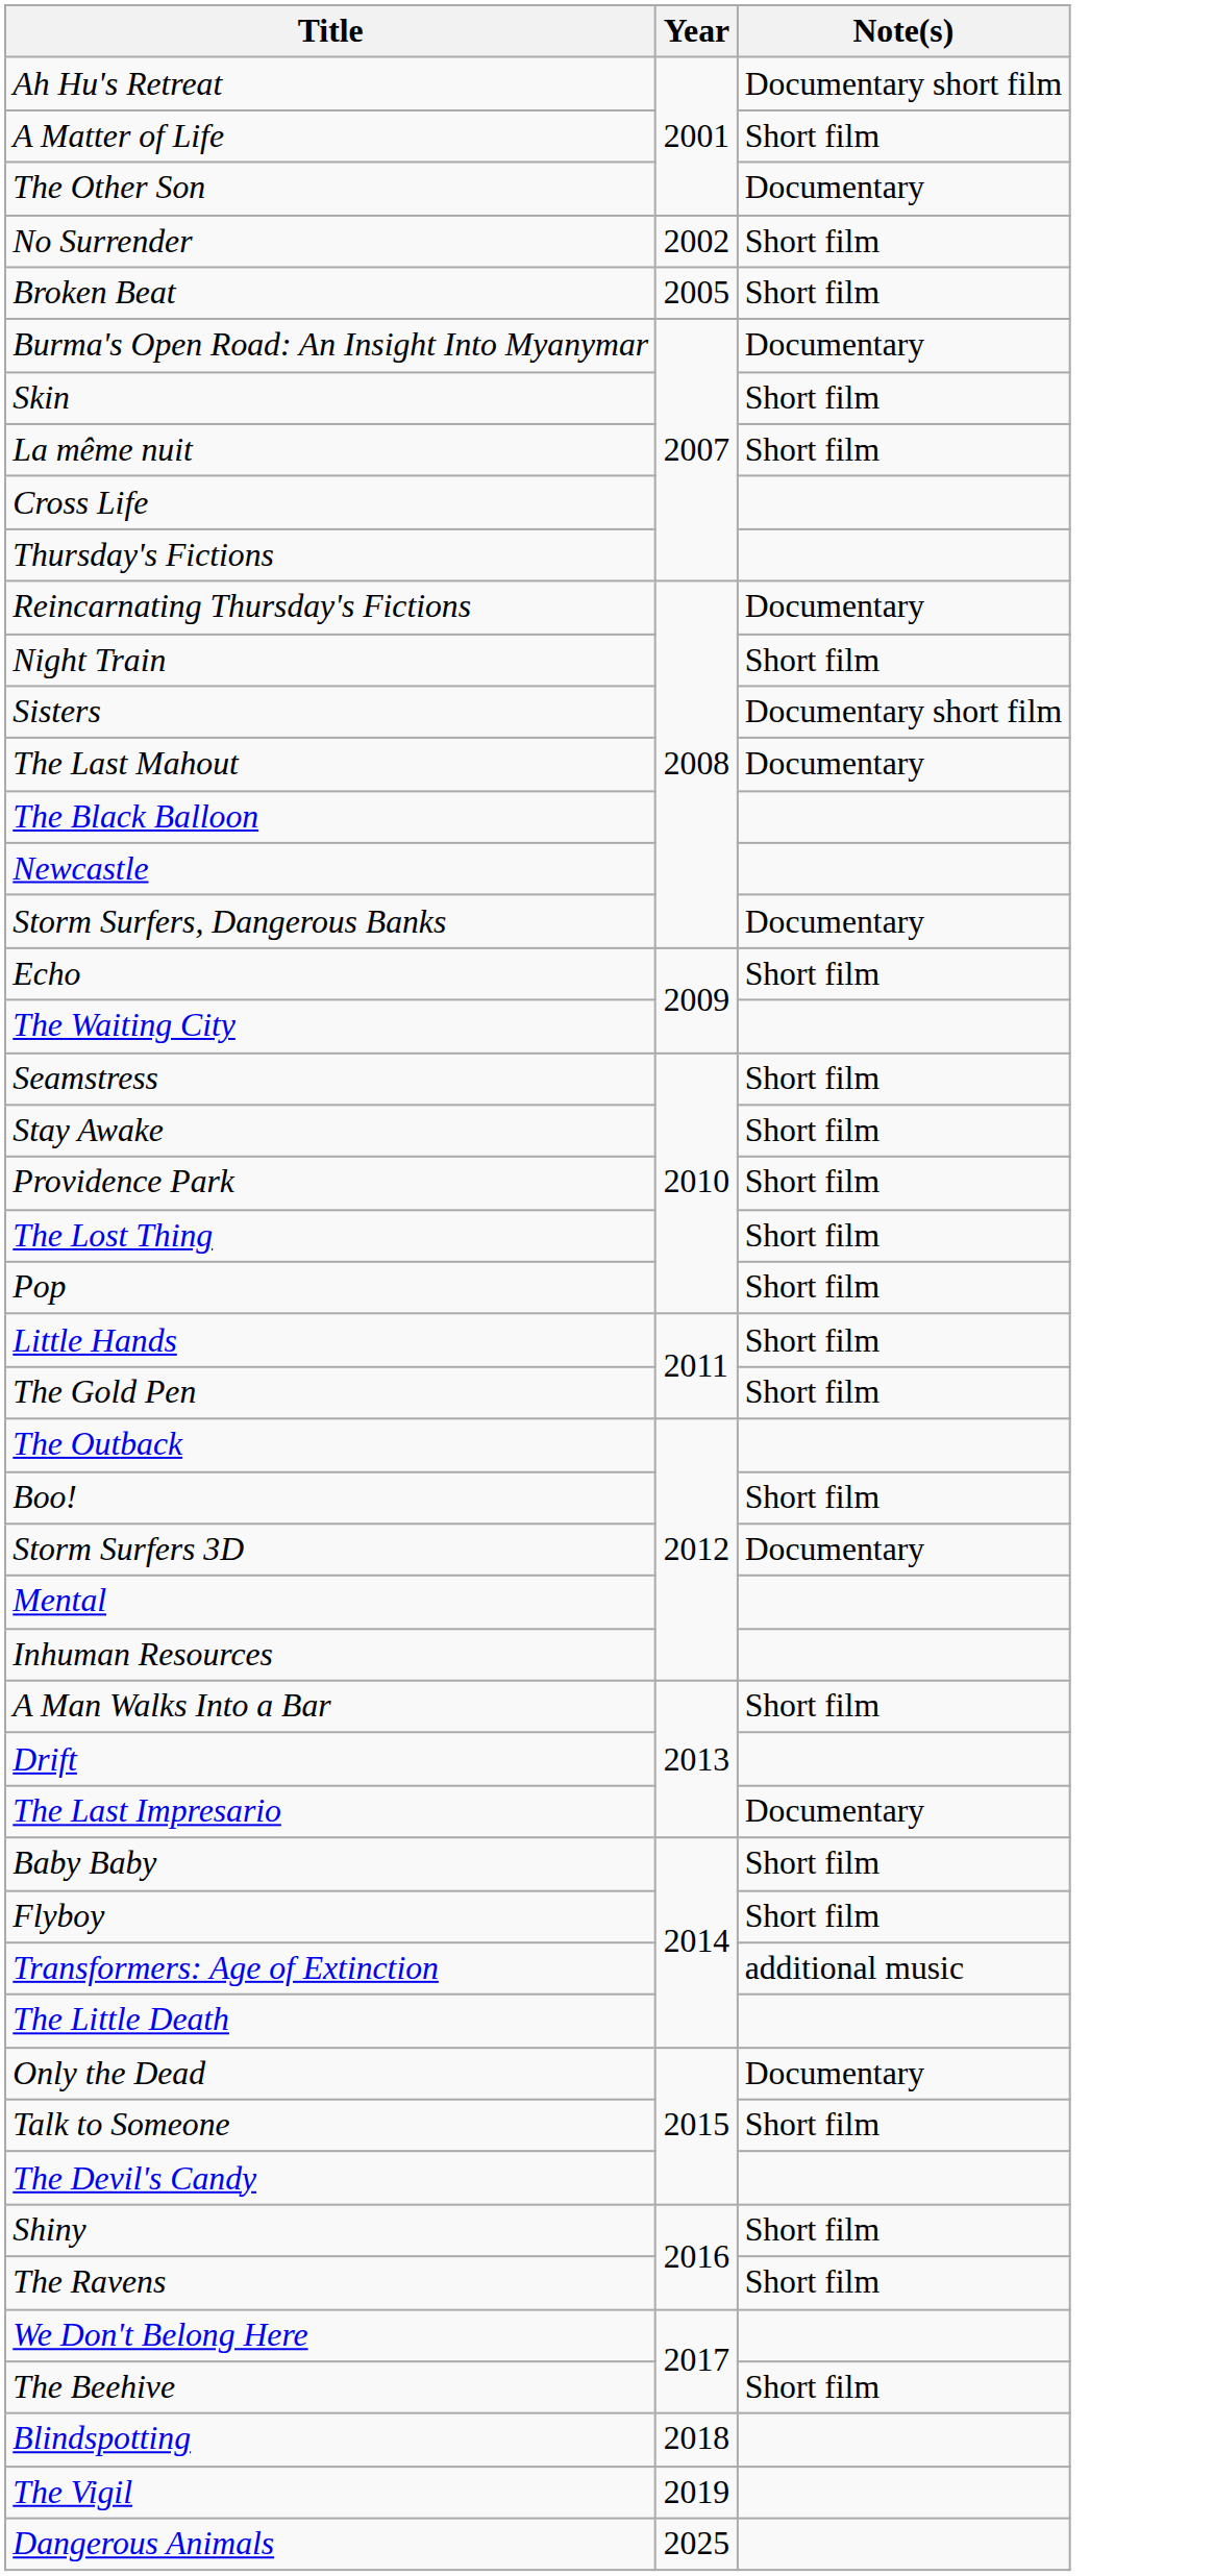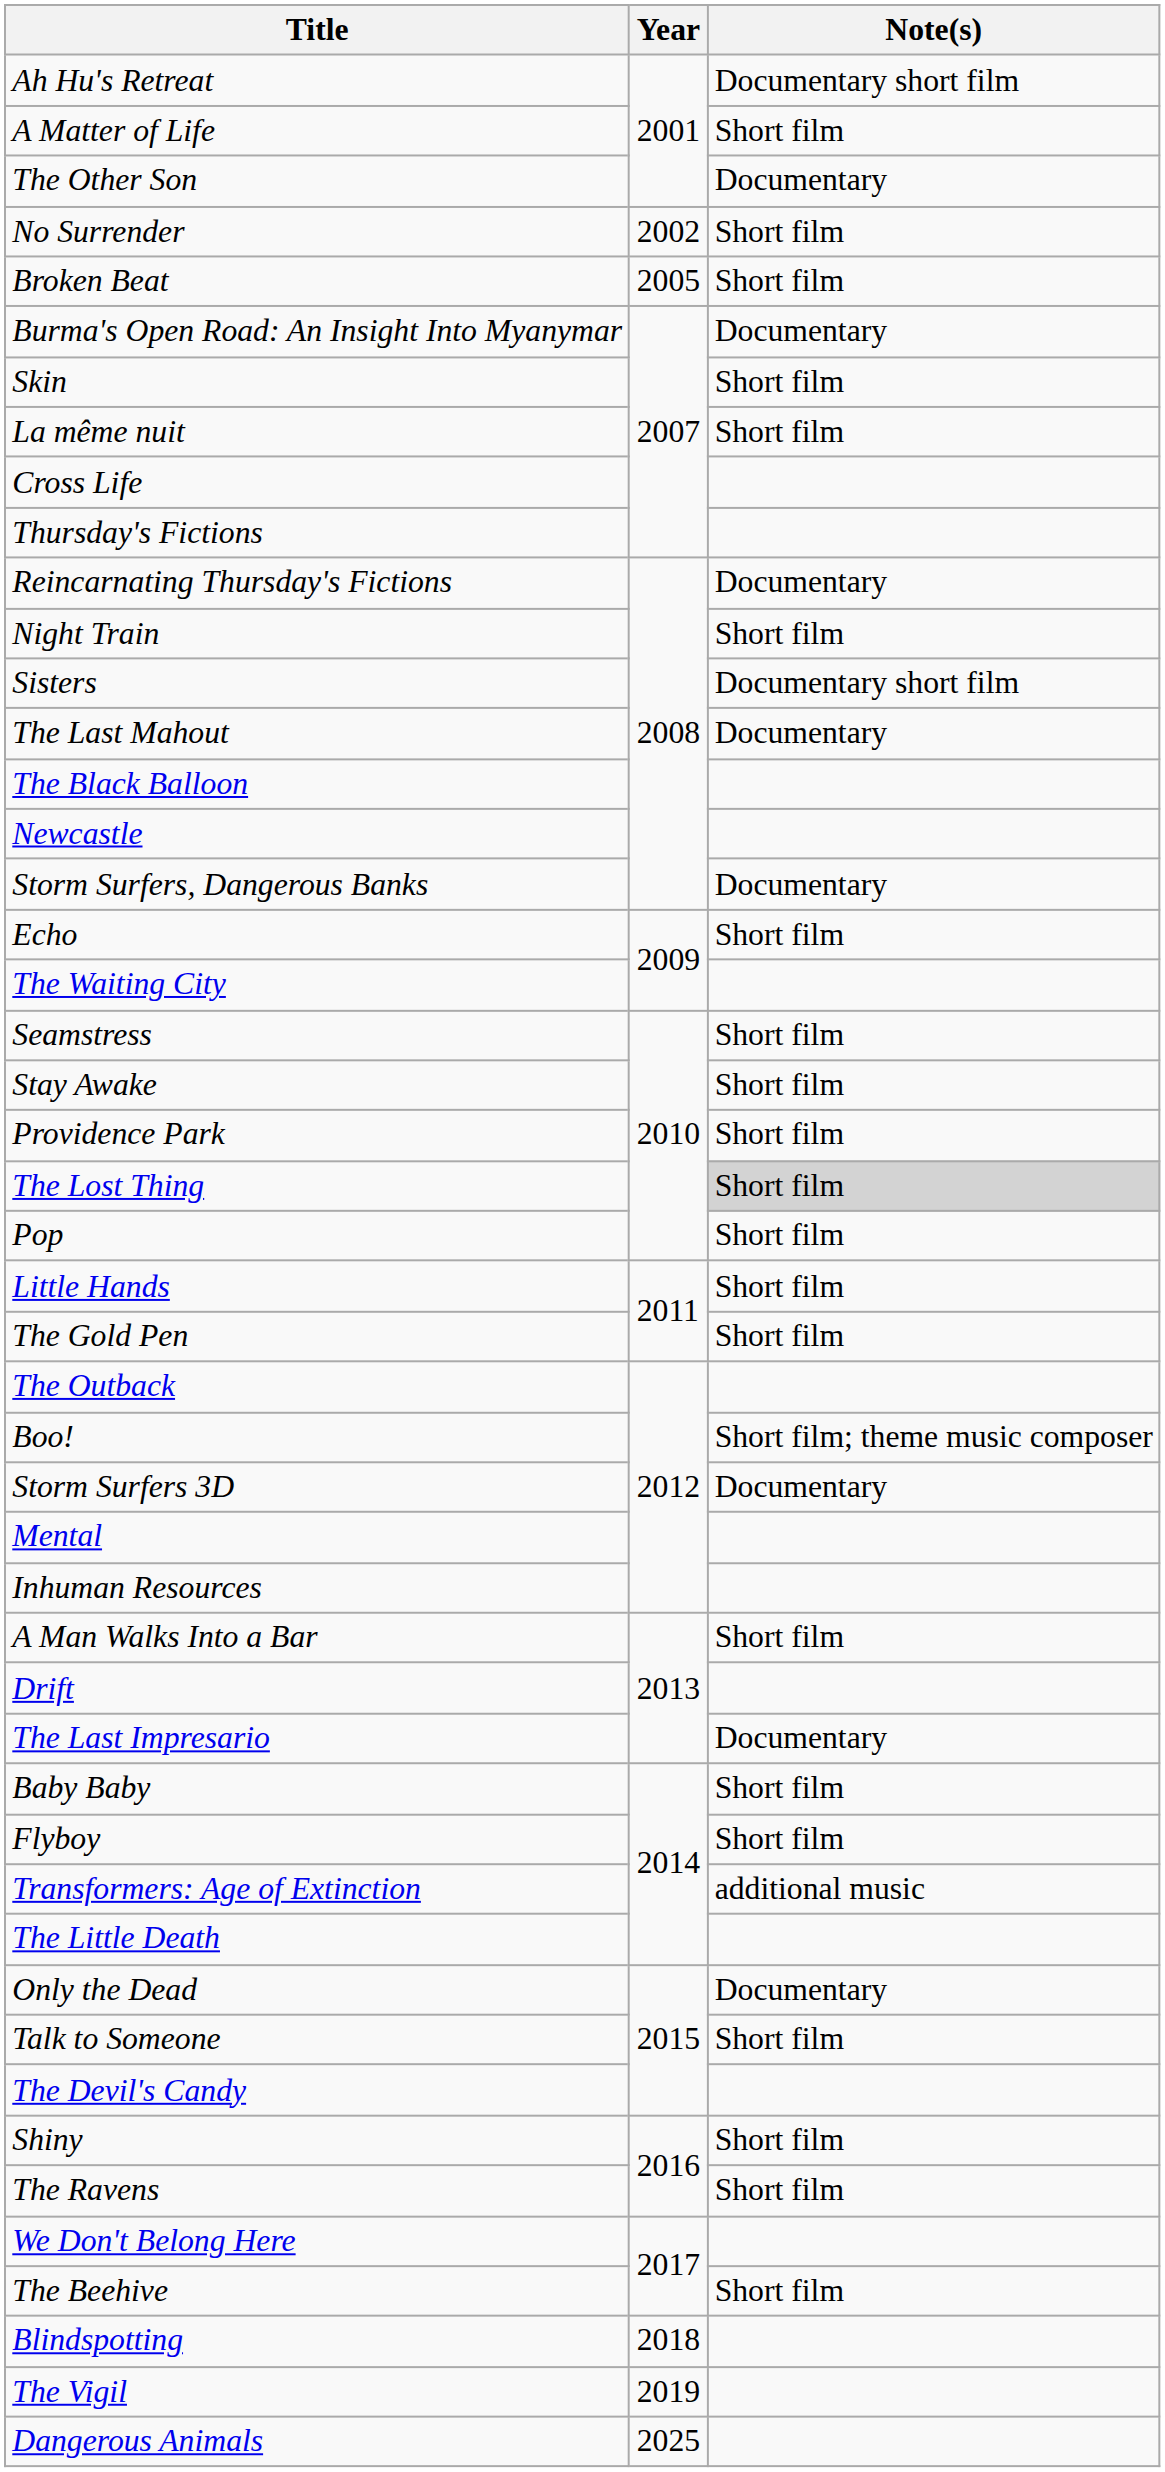The Lost Thing | Note(s): no background -> lightgrey background
Boo! | Note(s): Short film -> Short film; theme music composer
